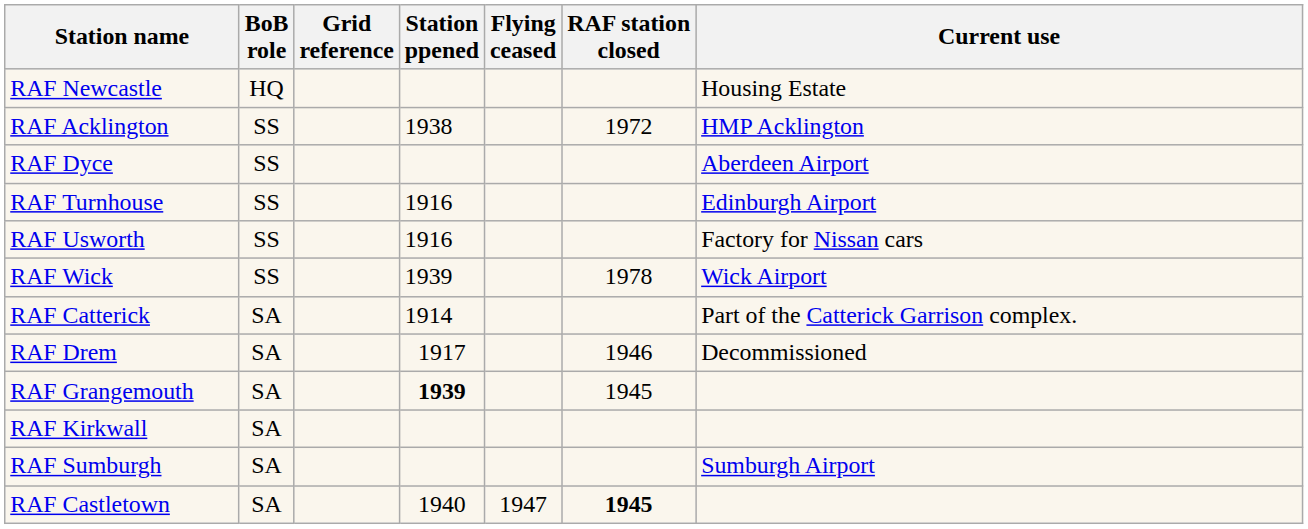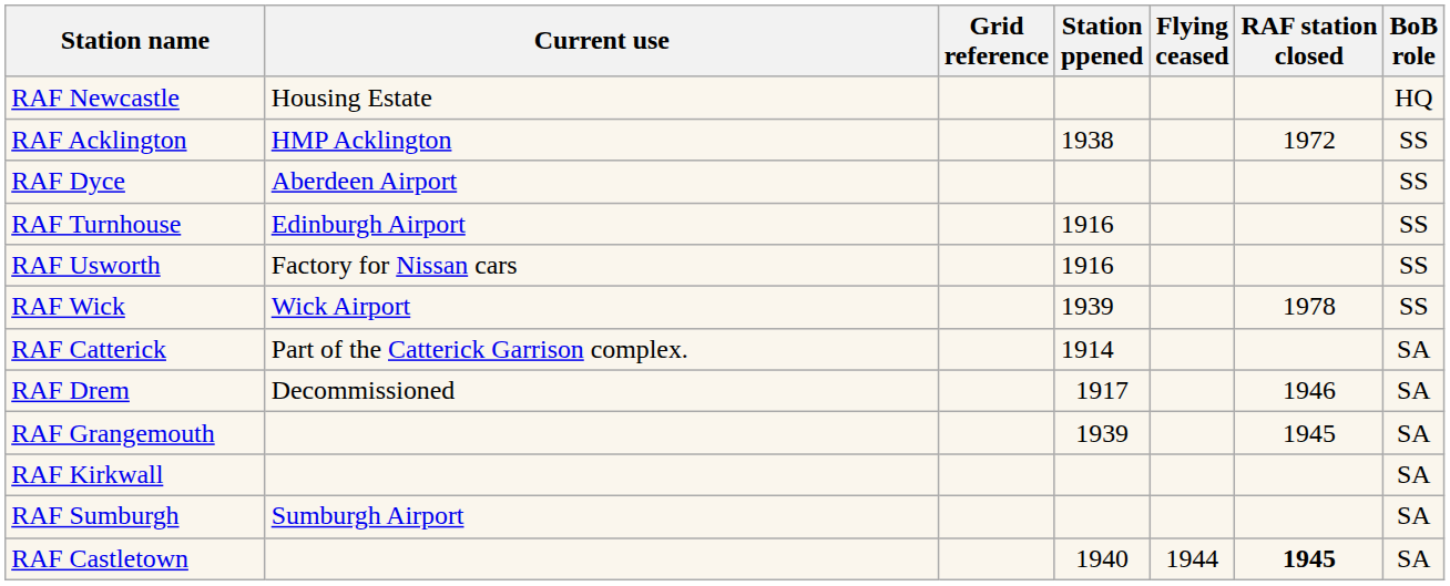columns swapped: BoB role <-> Current use
RAF Grangemouth | Station ppened: bold -> normal
RAF Castletown | Flying ceased: 1947 -> 1944
